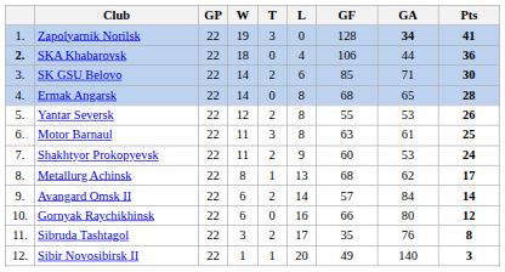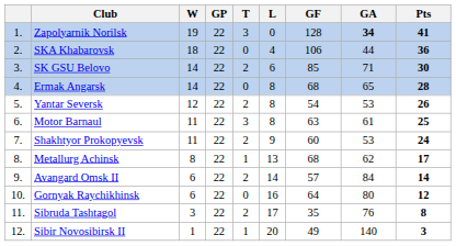columns swapped: GP <-> W
SKA Khabarovsk | column 1: bold -> normal
Yantar Seversk | GF: 55 -> 54
Gornyak Raychikhinsk | GF: 66 -> 64
